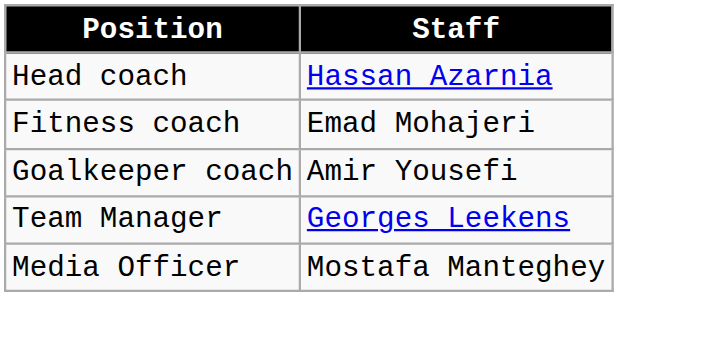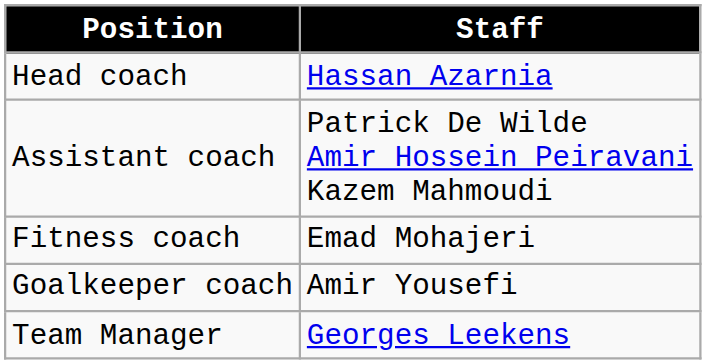+ row: Assistant coach | Patrick De Wilde Amir Hossein Peiravani Kazem Mahmoudi
- row: Media Officer | Mostafa Manteghey
